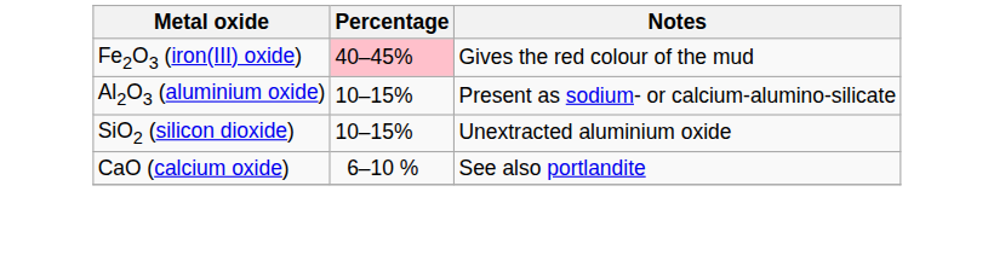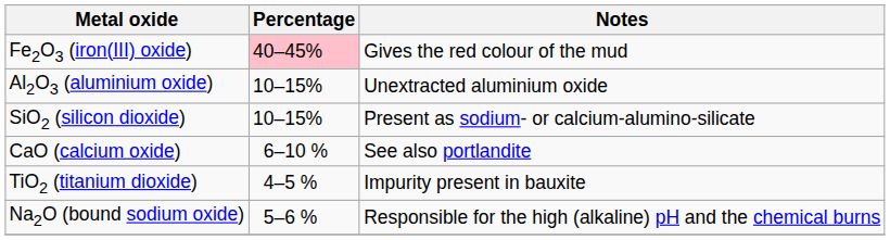Al2O3 (aluminium oxide) | Notes: Present as sodium- or calcium-alumino-silicate -> Unextracted aluminium oxide
SiO2 (silicon dioxide) | Notes: Unextracted aluminium oxide -> Present as sodium- or calcium-alumino-silicate
+ row: TiO2 (titanium dioxide) | 4–5 % | Impurity present in bauxite
+ row: Na2O (bound sodium oxide) | 5–6 % | Responsible for the high (alkaline) pH and the chemical burns
